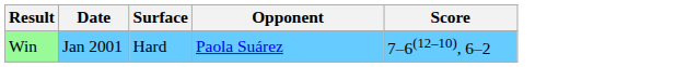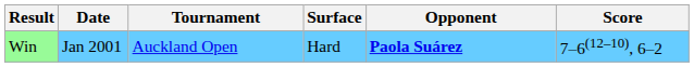+ column: Tournament | Auckland Open
Win | Opponent: normal -> bold
